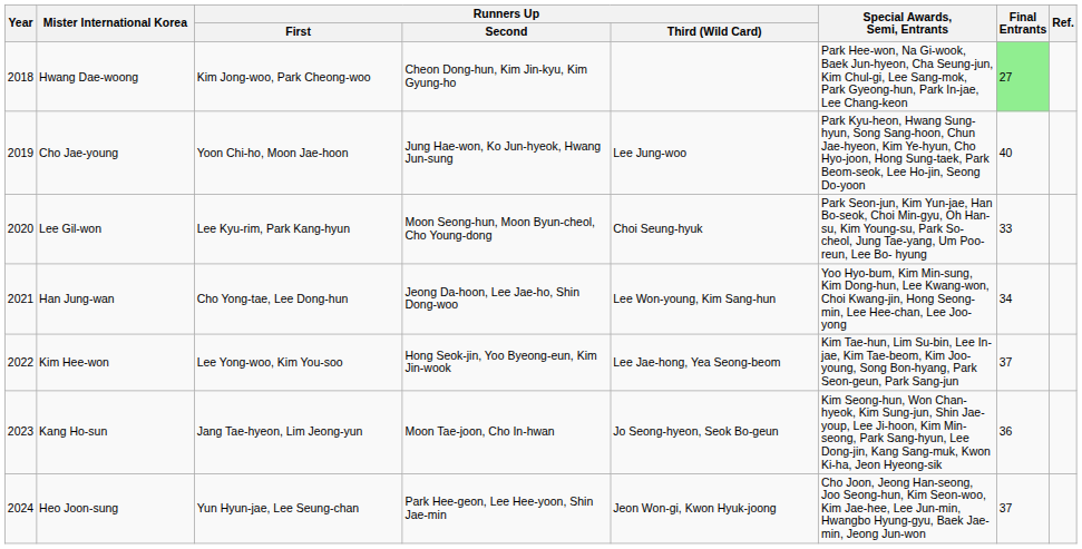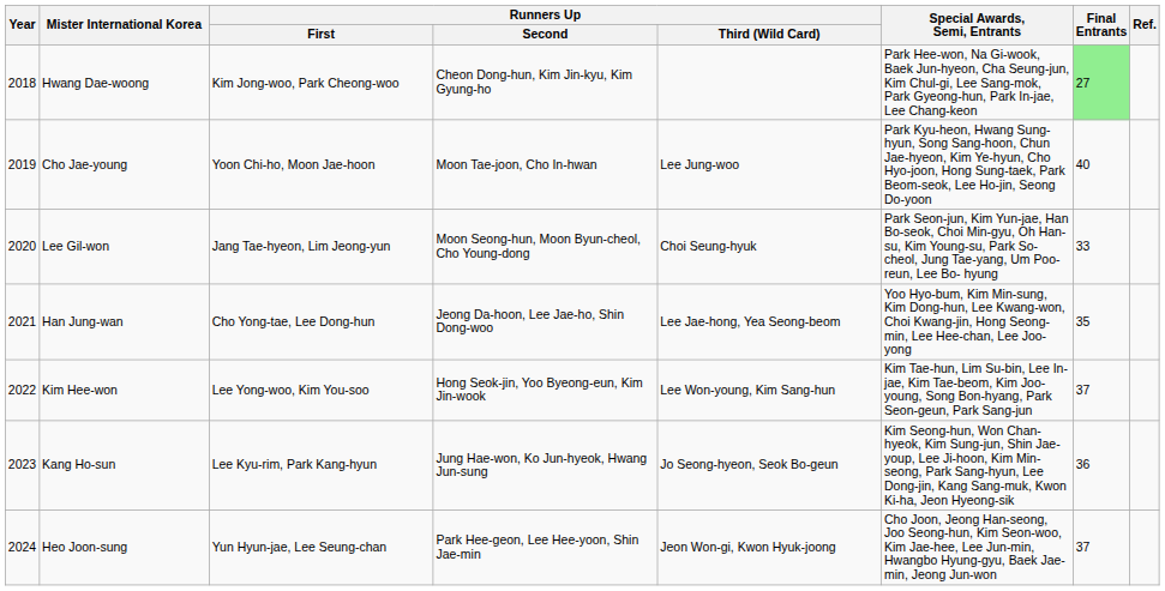Cho Jae-young | Runners Up / Second: Jung Hae-won, Ko Jun-hyeok, Hwang Jun-sung -> Moon Tae-joon, Cho In-hwan
Lee Gil-won | Runners Up / First: Lee Kyu-rim, Park Kang-hyun -> Jang Tae-hyeon, Lim Jeong-yun
Han Jung-wan | Runners Up / Third (Wild Card): Lee Won-young, Kim Sang-hun -> Lee Jae-hong, Yea Seong-beom
Han Jung-wan | Final Entrants: 34 -> 35
Kim Hee-won | Runners Up / Third (Wild Card): Lee Jae-hong, Yea Seong-beom -> Lee Won-young, Kim Sang-hun
Kang Ho-sun | Runners Up / First: Jang Tae-hyeon, Lim Jeong-yun -> Lee Kyu-rim, Park Kang-hyun
Kang Ho-sun | Runners Up / Second: Moon Tae-joon, Cho In-hwan -> Jung Hae-won, Ko Jun-hyeok, Hwang Jun-sung
